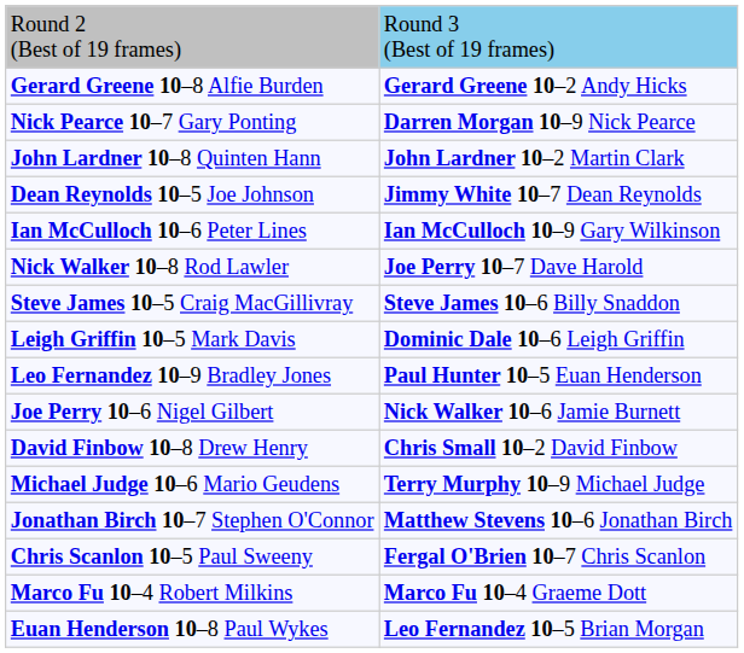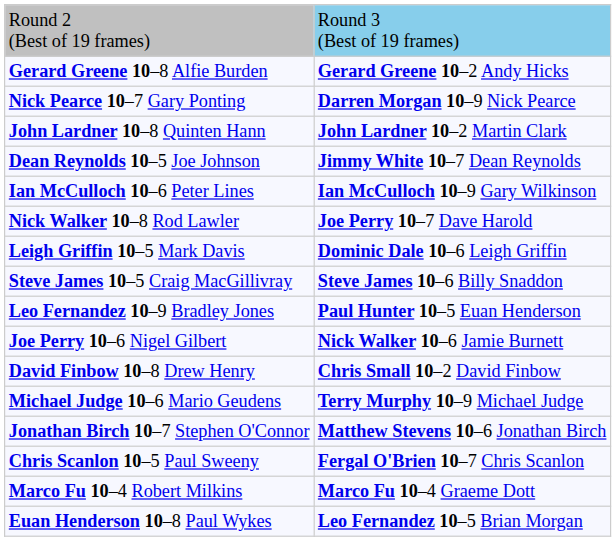rows swapped: Leigh Griffin 10–5 Mark Davis <-> Steve James 10–5 Craig MacGillivray
